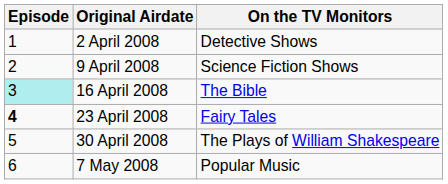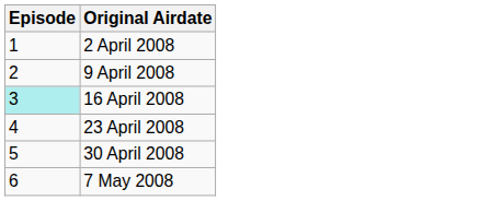- column: On the TV Monitors | Detective Shows | Science Fiction Shows | The Bible | Fairy Tales | The Plays of William Shakespeare | Popular Music
23 April 2008 | Episode: bold -> normal
